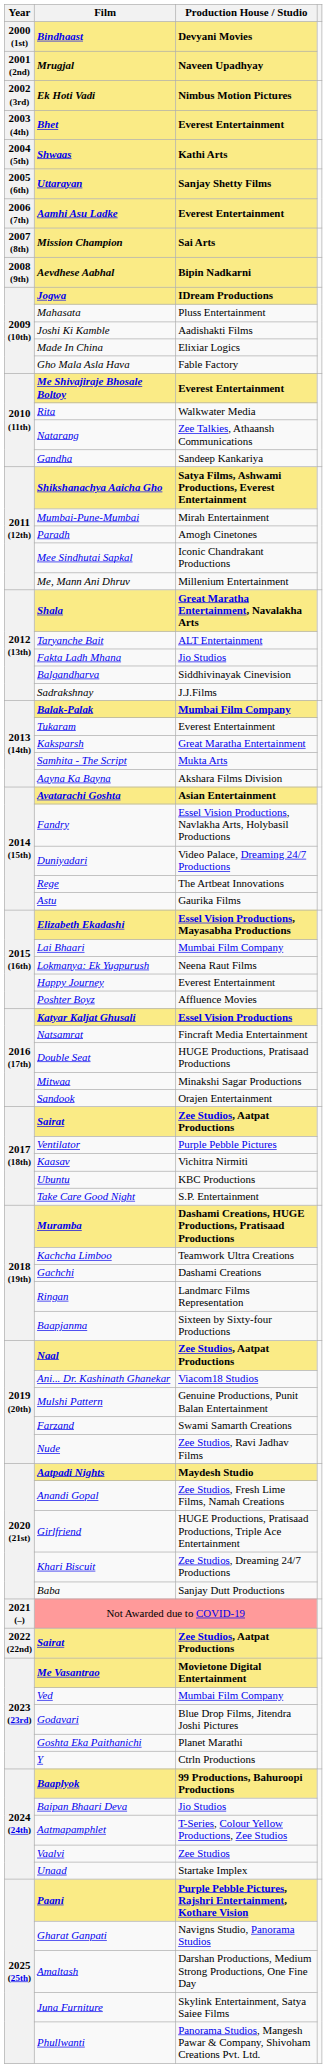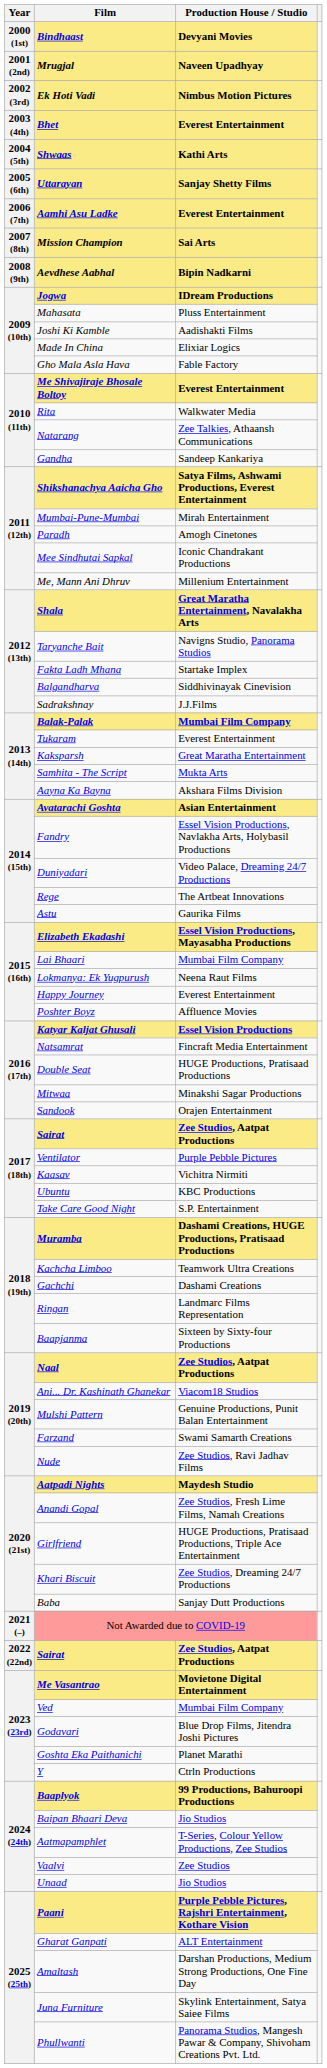Taryanche Bait | Production House / Studio: ALT Entertainment -> Navigns Studio, Panorama Studios
Fakta Ladh Mhana | Production House / Studio: Jio Studios -> Startake Implex
Unaad | Production House / Studio: Startake Implex -> Jio Studios
Gharat Ganpati | Production House / Studio: Navigns Studio, Panorama Studios -> ALT Entertainment
